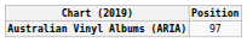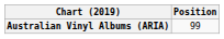Australian Vinyl Albums (ARIA) | Position: 97 -> 99
